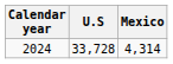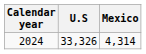2024 | U.S: 33,728 -> 33,326
